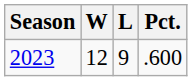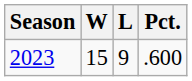2023 | W: 12 -> 15
